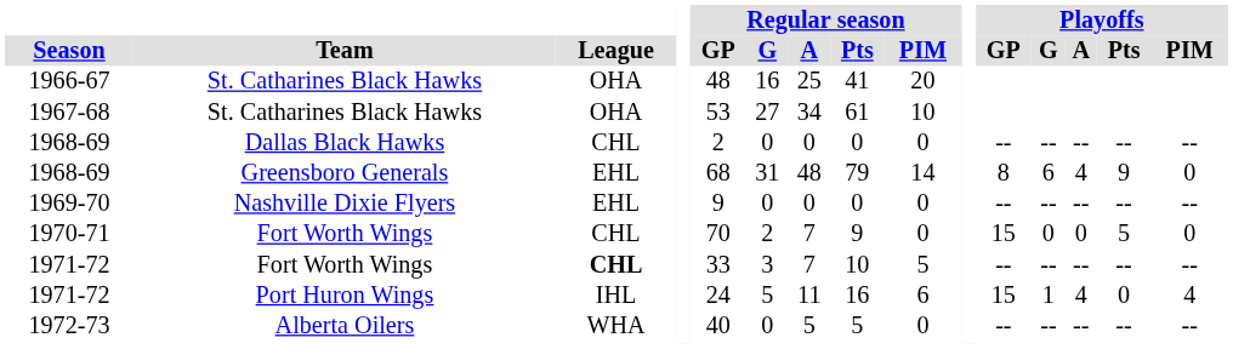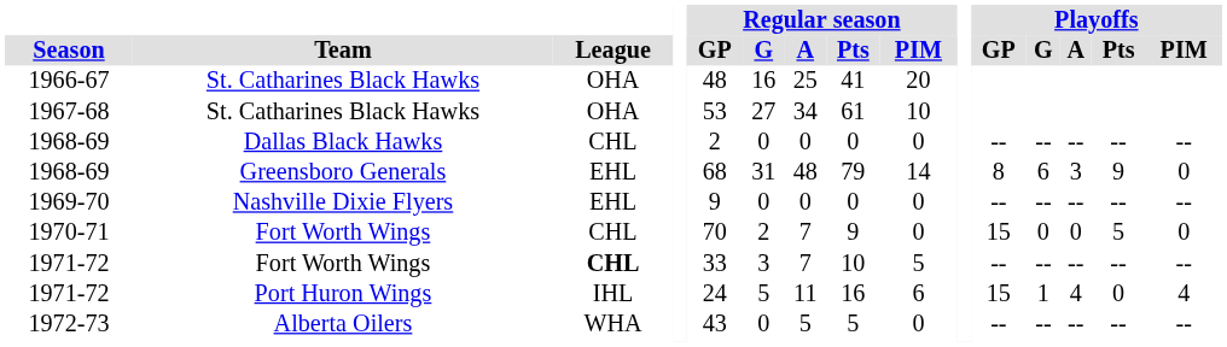1968-69 / Greensboro Generals | Playoffs / A: 4 -> 3
1972-73 | Regular season / GP: 40 -> 43
